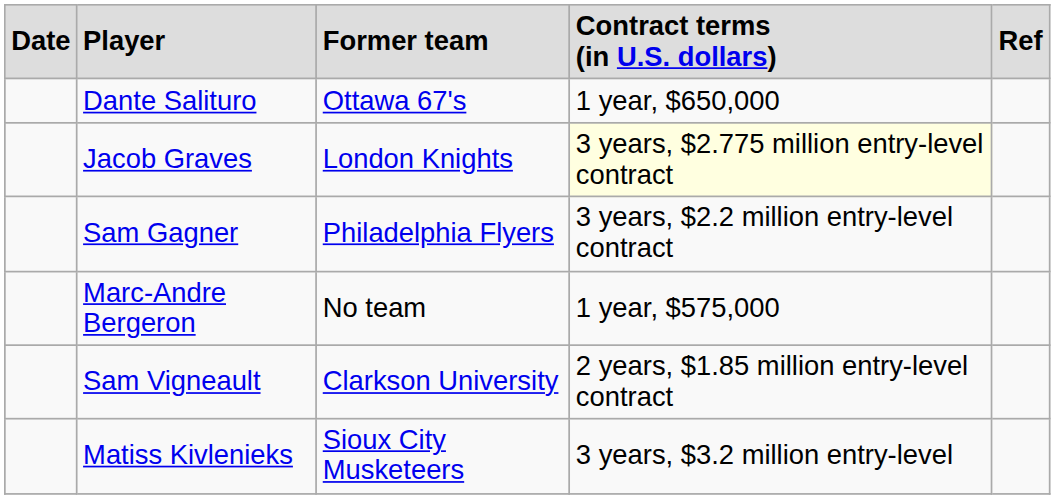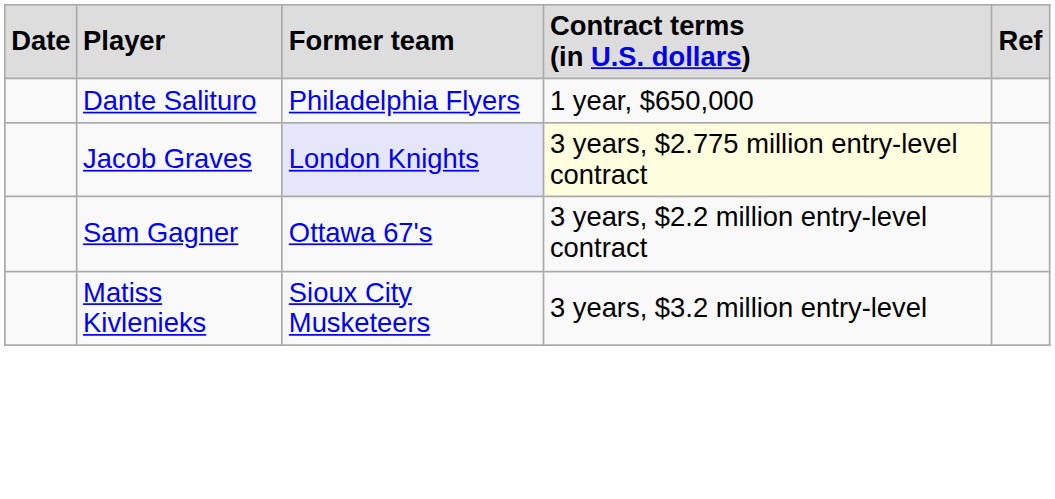Dante Salituro | column 3: Ottawa 67's -> Philadelphia Flyers
Jacob Graves | column 3: no background -> lavender background
Sam Gagner | column 3: Philadelphia Flyers -> Ottawa 67's
- row: Marc-Andre Bergeron | No team | 1 year, $575,000
- row: Sam Vigneault | Clarkson University | 2 years, $1.85 million entry-level contract
